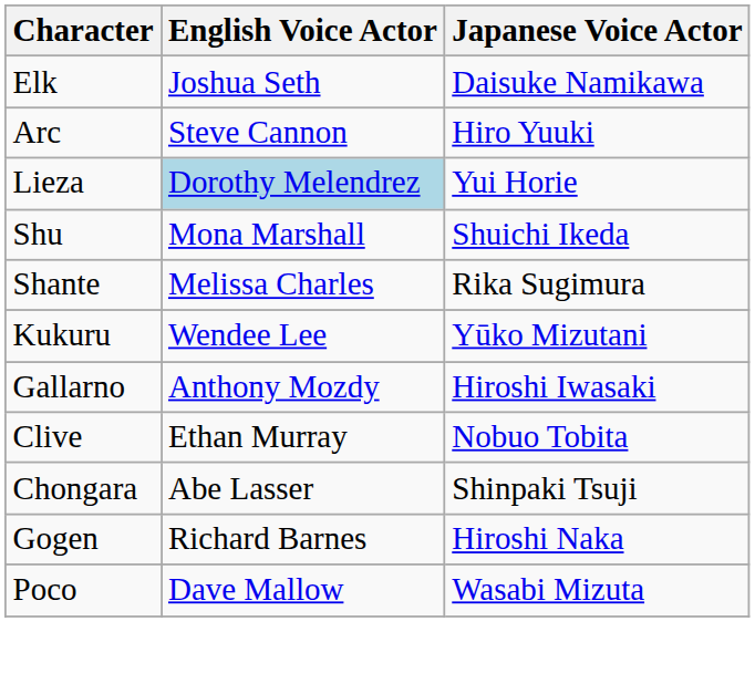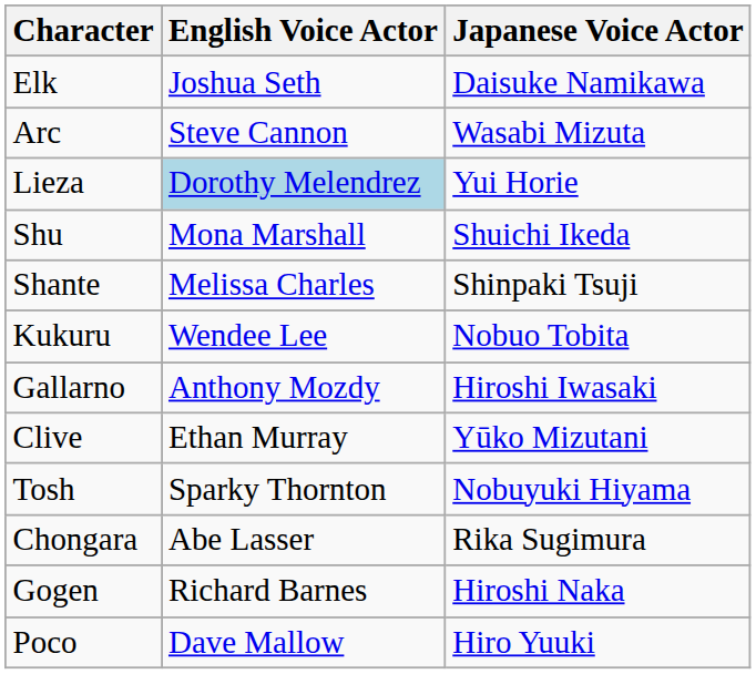Arc | Japanese Voice Actor: Hiro Yuuki -> Wasabi Mizuta
Shante | Japanese Voice Actor: Rika Sugimura -> Shinpaki Tsuji
Kukuru | Japanese Voice Actor: Yūko Mizutani -> Nobuo Tobita
Clive | Japanese Voice Actor: Nobuo Tobita -> Yūko Mizutani
+ row: Tosh | Sparky Thornton | Nobuyuki Hiyama
Chongara | Japanese Voice Actor: Shinpaki Tsuji -> Rika Sugimura
Poco | Japanese Voice Actor: Wasabi Mizuta -> Hiro Yuuki
